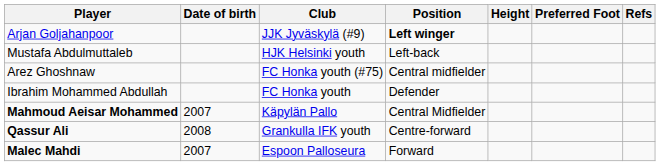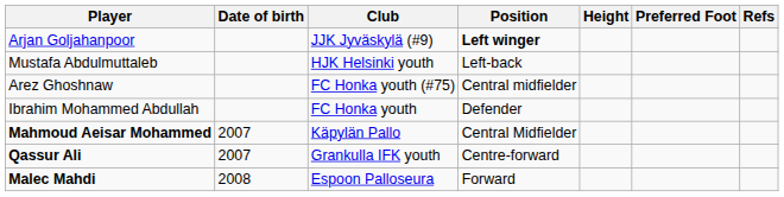Qassur Ali | Date of birth: 2008 -> 2007
Malec Mahdi | Date of birth: 2007 -> 2008
